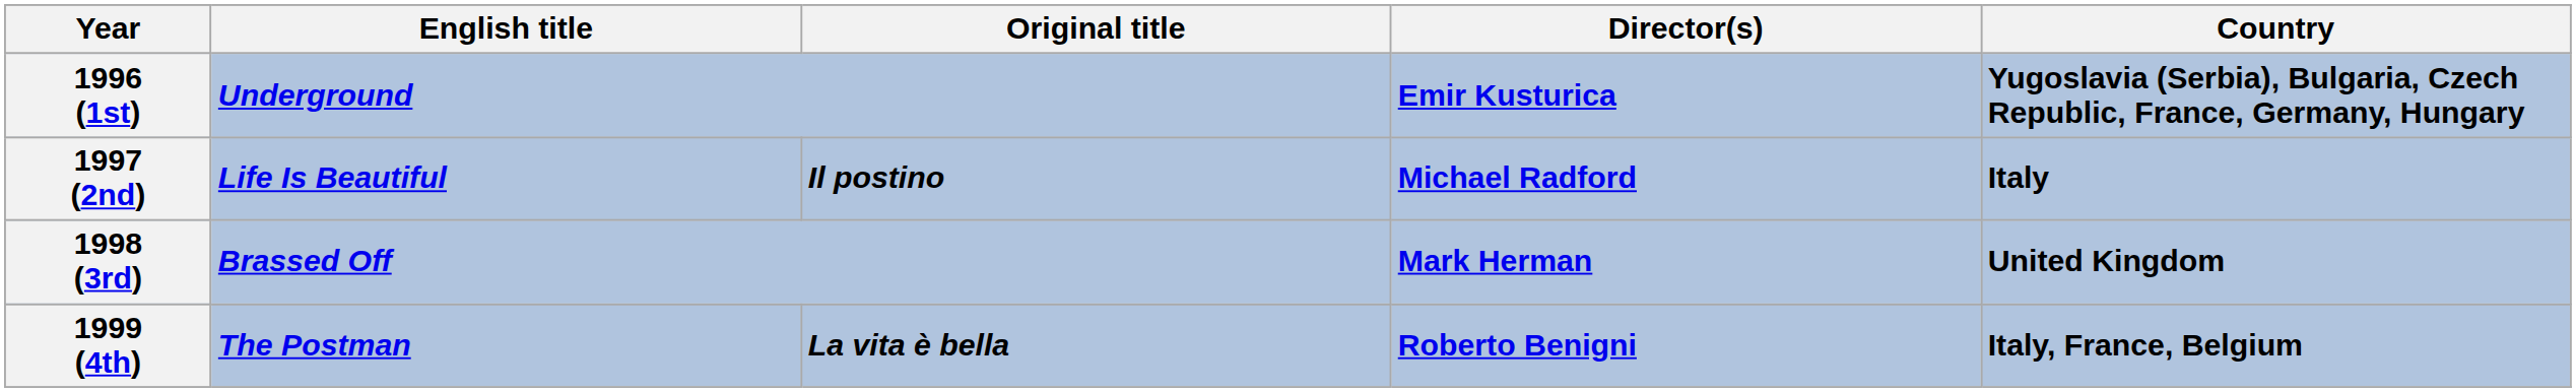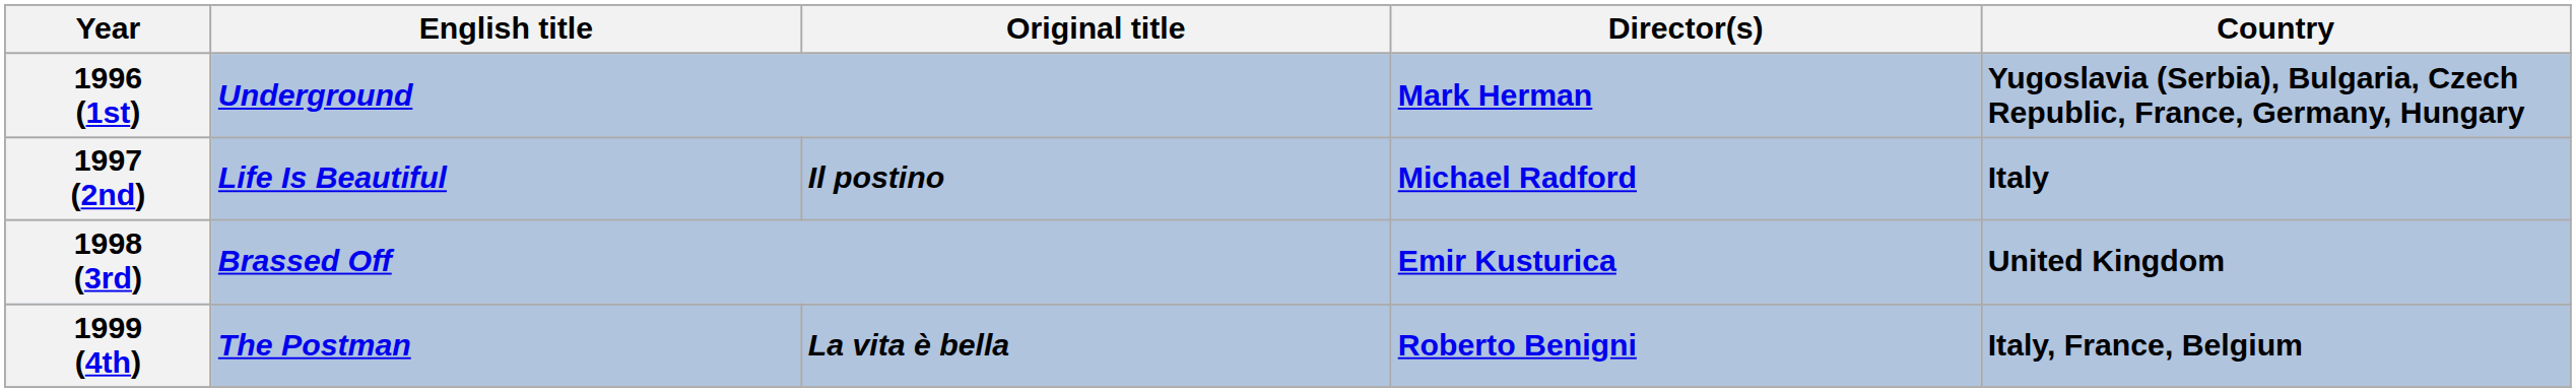1996 (1st) | Director(s): Emir Kusturica -> Mark Herman
1998 (3rd) | Director(s): Mark Herman -> Emir Kusturica
